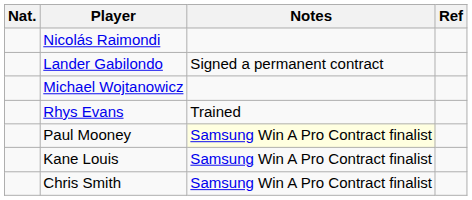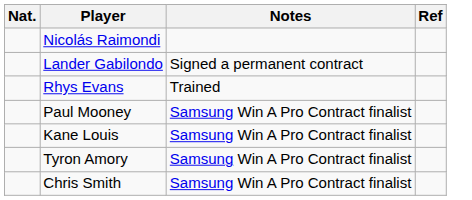- row: Michael Wojtanowicz
Paul Mooney | Notes: lightyellow background -> no background
+ row: Tyron Amory | Samsung Win A Pro Contract finalist
